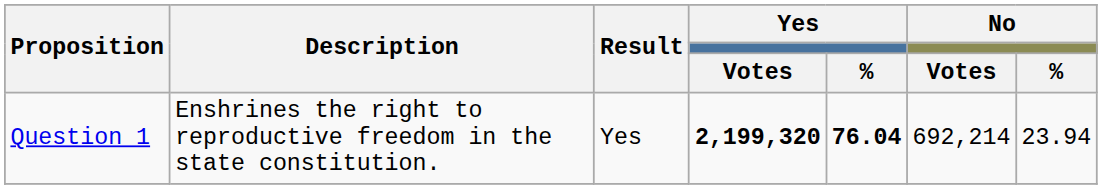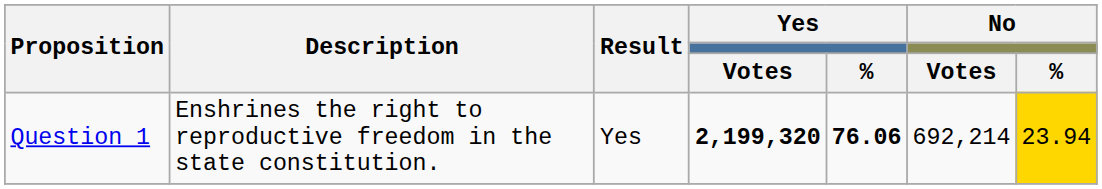Question 1 | Yes / %: 76.04 -> 76.06
Question 1 | No / %: no background -> gold background
